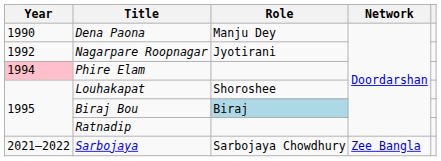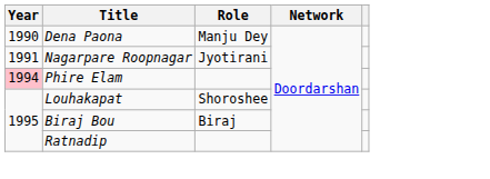Nagarpare Roopnagar | Year: 1992 -> 1991
Biraj Bou | Role: lightblue background -> no background
- row: 2021–2022 | Sarbojaya | Sarbojaya Chowdhury | Zee Bangla
